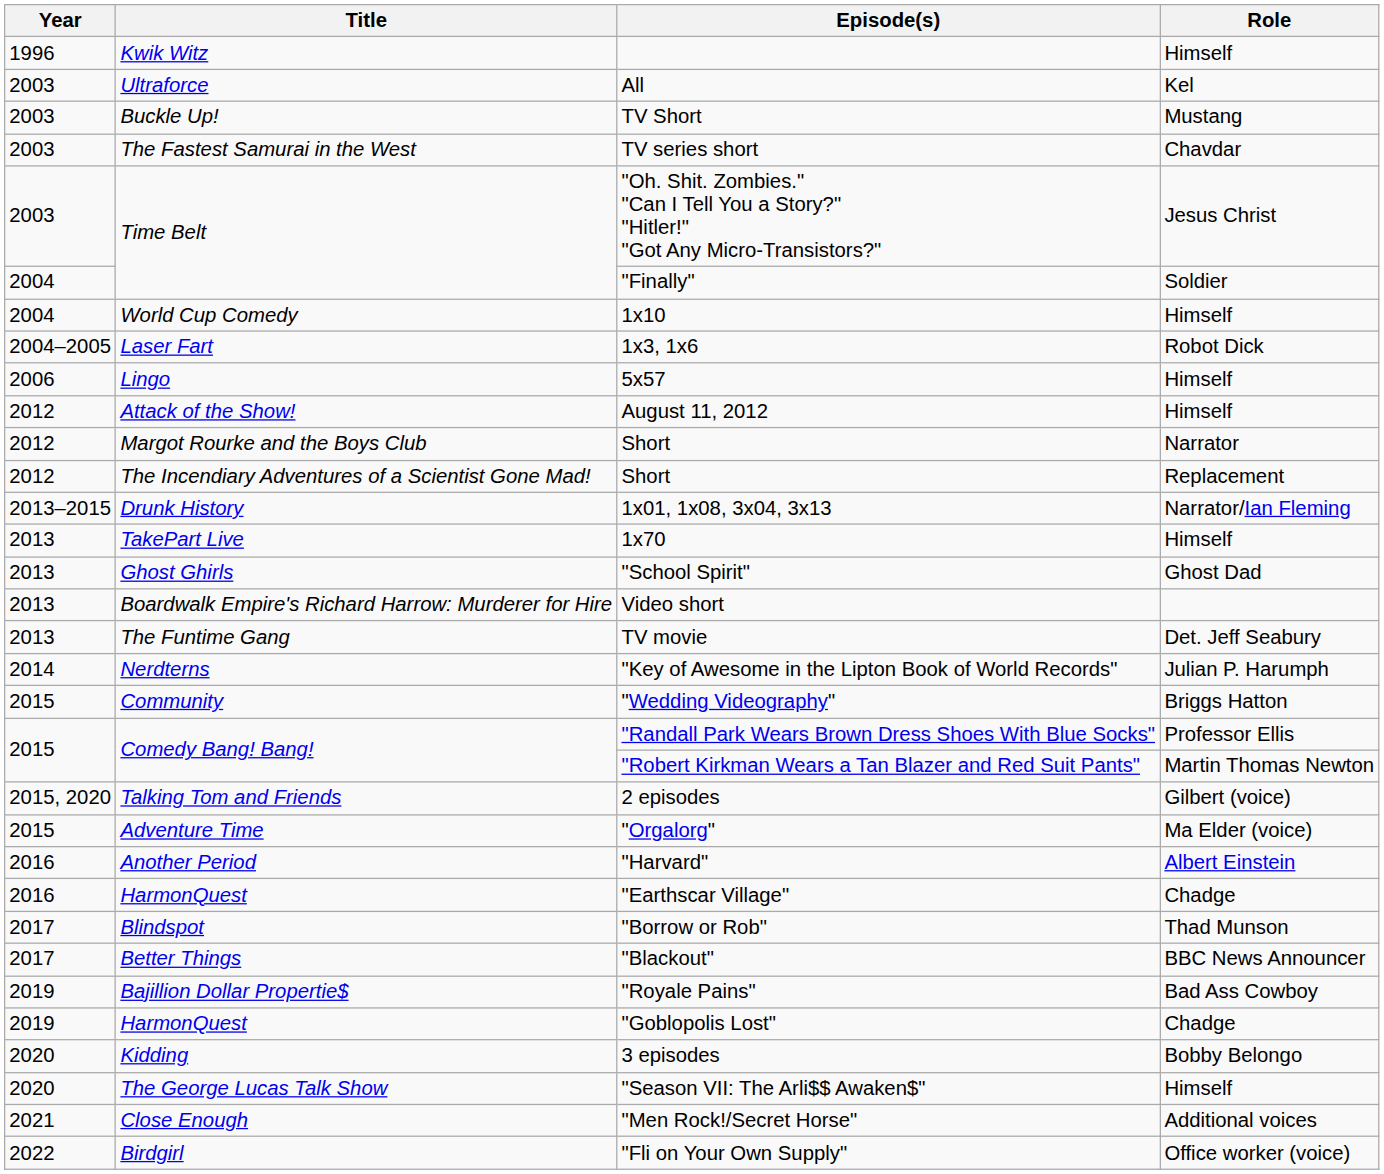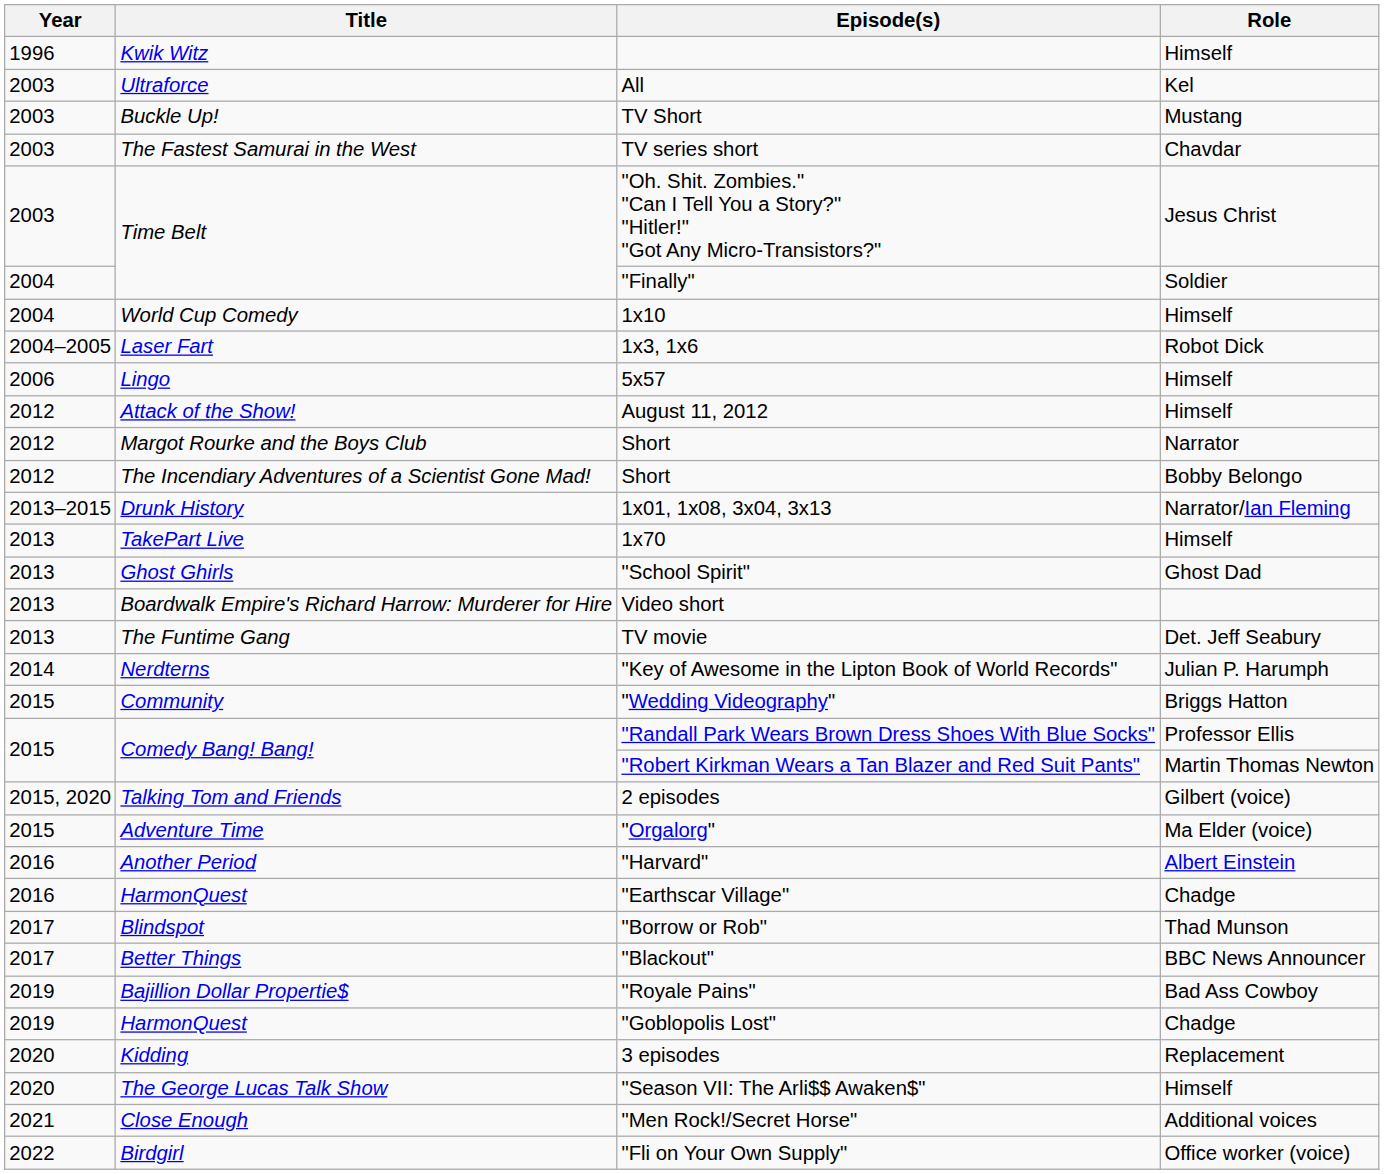The Incendiary Adventures of a Scientist Gone Mad! / Short | Role: Replacement -> Bobby Belongo
3 episodes | Role: Bobby Belongo -> Replacement
